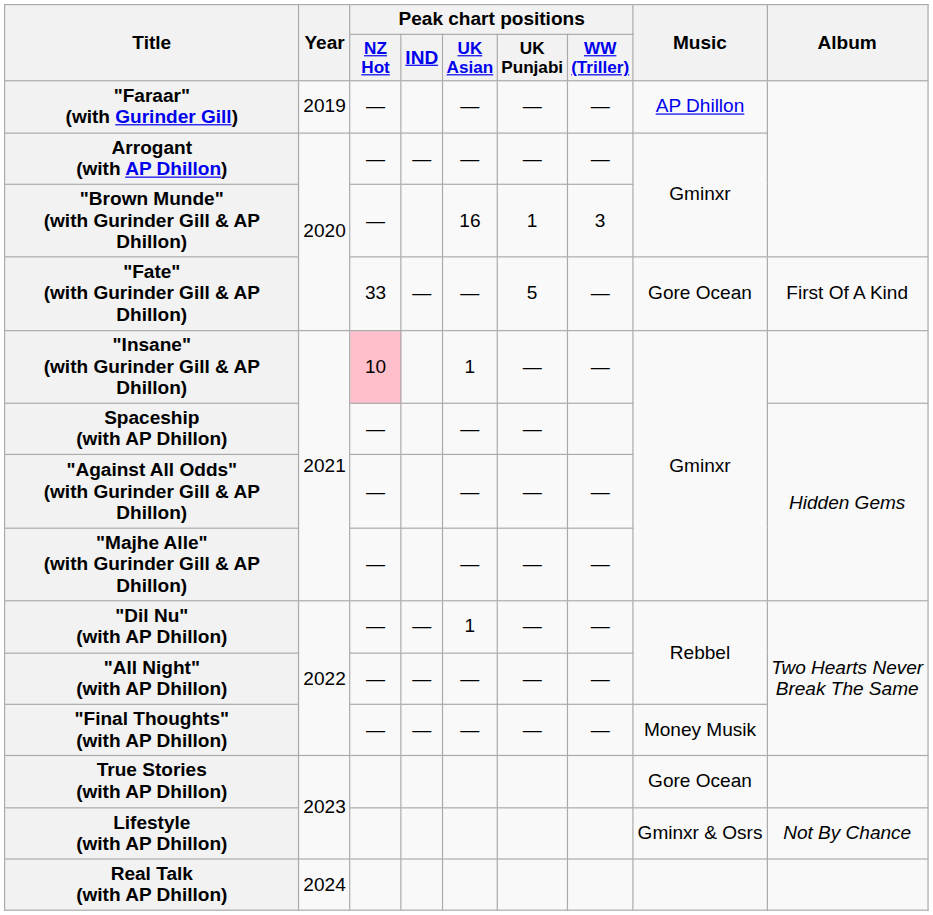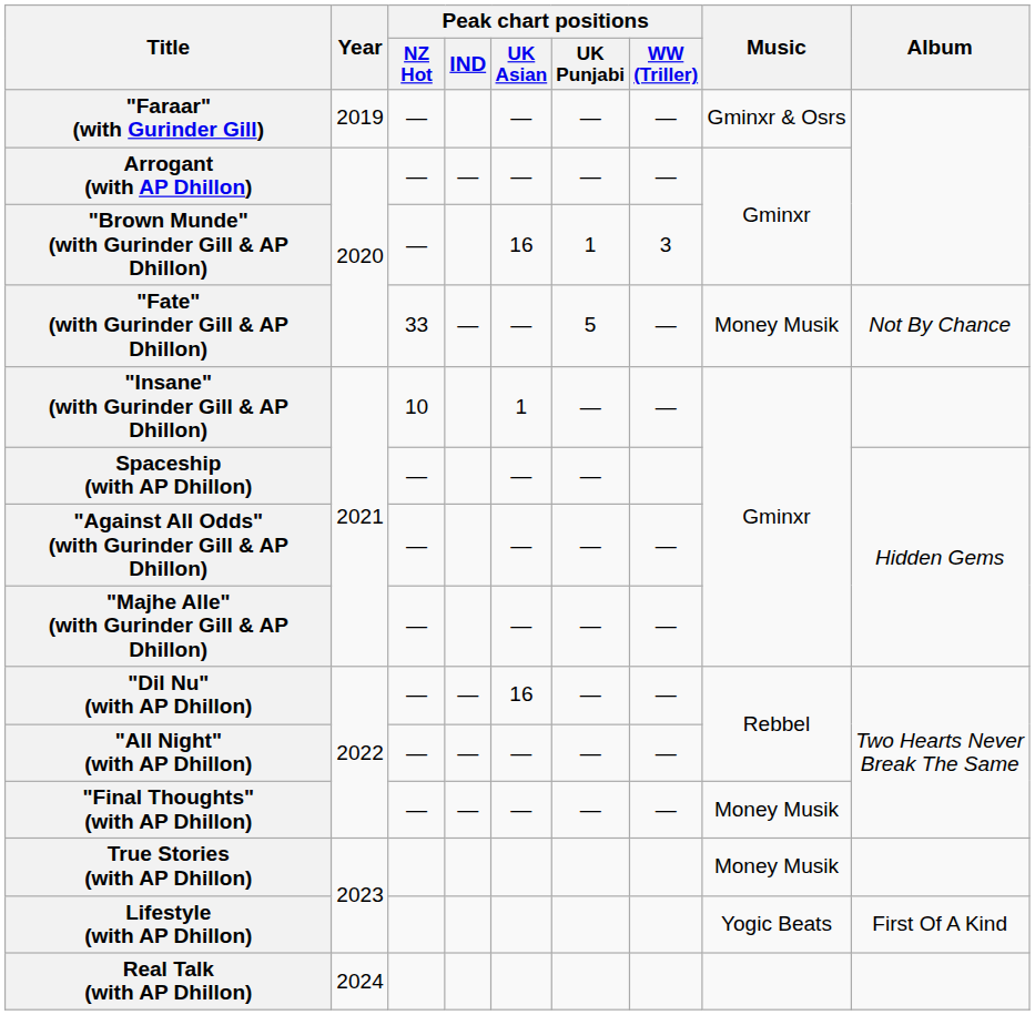"Faraar" (with Gurinder Gill) | Music: AP Dhillon -> Gminxr & Osrs
"Fate" (with Gurinder Gill & AP Dhillon) | Music: Gore Ocean -> Money Musik
"Fate" (with Gurinder Gill & AP Dhillon) | Album: First Of A Kind -> Not By Chance
"Insane" (with Gurinder Gill & AP Dhillon) | Peak chart positions / NZ Hot: pink background -> no background
"Dil Nu" (with AP Dhillon) | Peak chart positions / UK Asian: 1 -> 16
True Stories (with AP Dhillon) | Music: Gore Ocean -> Money Musik
Lifestyle (with AP Dhillon) | Music: Gminxr & Osrs -> Yogic Beats
Lifestyle (with AP Dhillon) | Album: Not By Chance -> First Of A Kind
